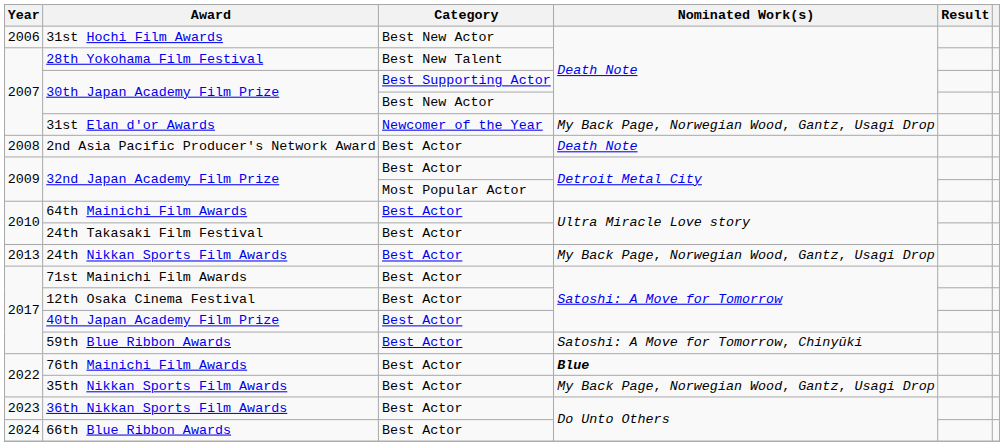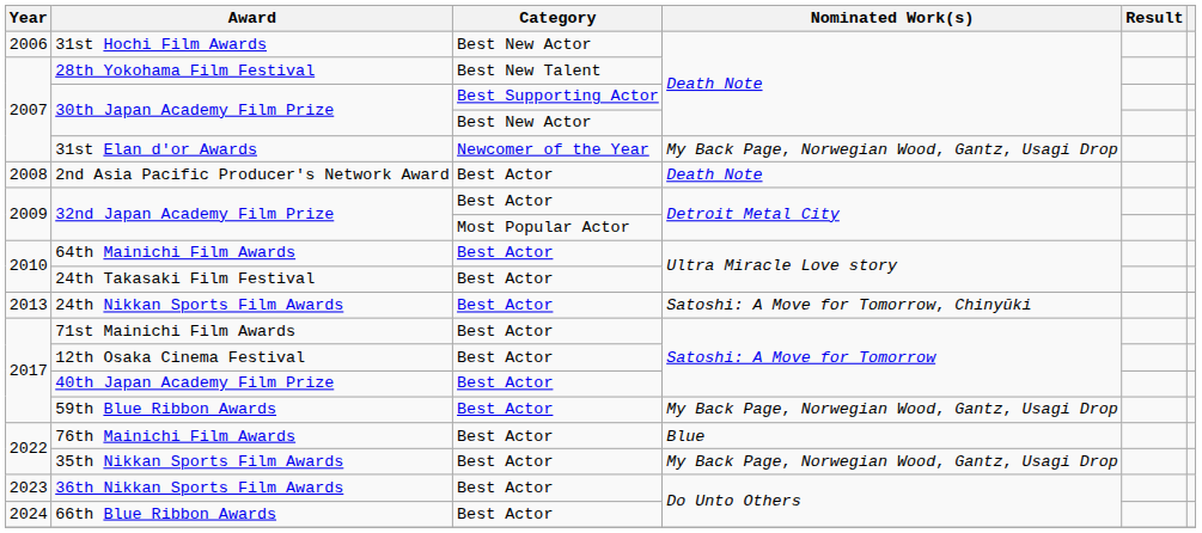24th Nikkan Sports Film Awards | Nominated Work(s): My Back Page, Norwegian Wood, Gantz, Usagi Drop -> Satoshi: A Move for Tomorrow, Chinyūki
59th Blue Ribbon Awards | Nominated Work(s): Satoshi: A Move for Tomorrow, Chinyūki -> My Back Page, Norwegian Wood, Gantz, Usagi Drop
76th Mainichi Film Awards | Nominated Work(s): bold -> normal
